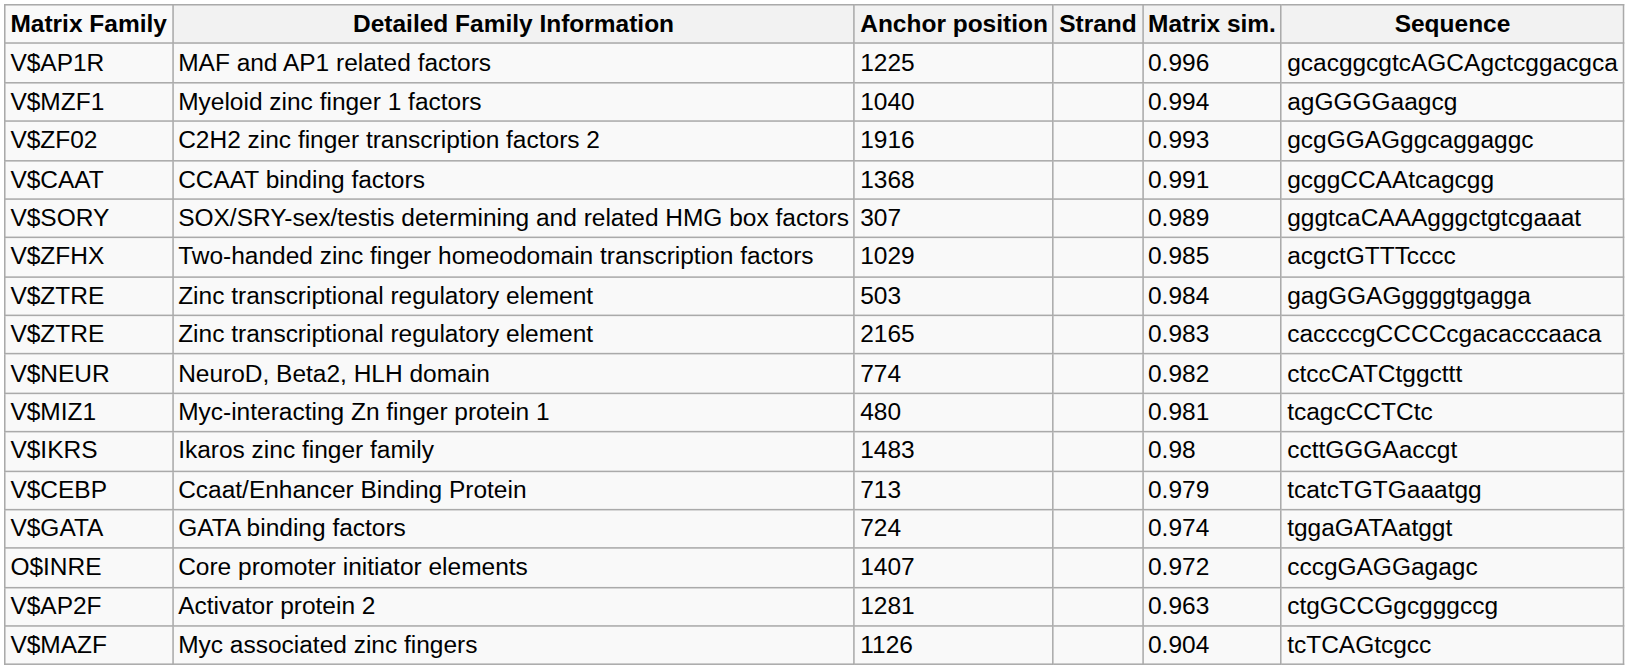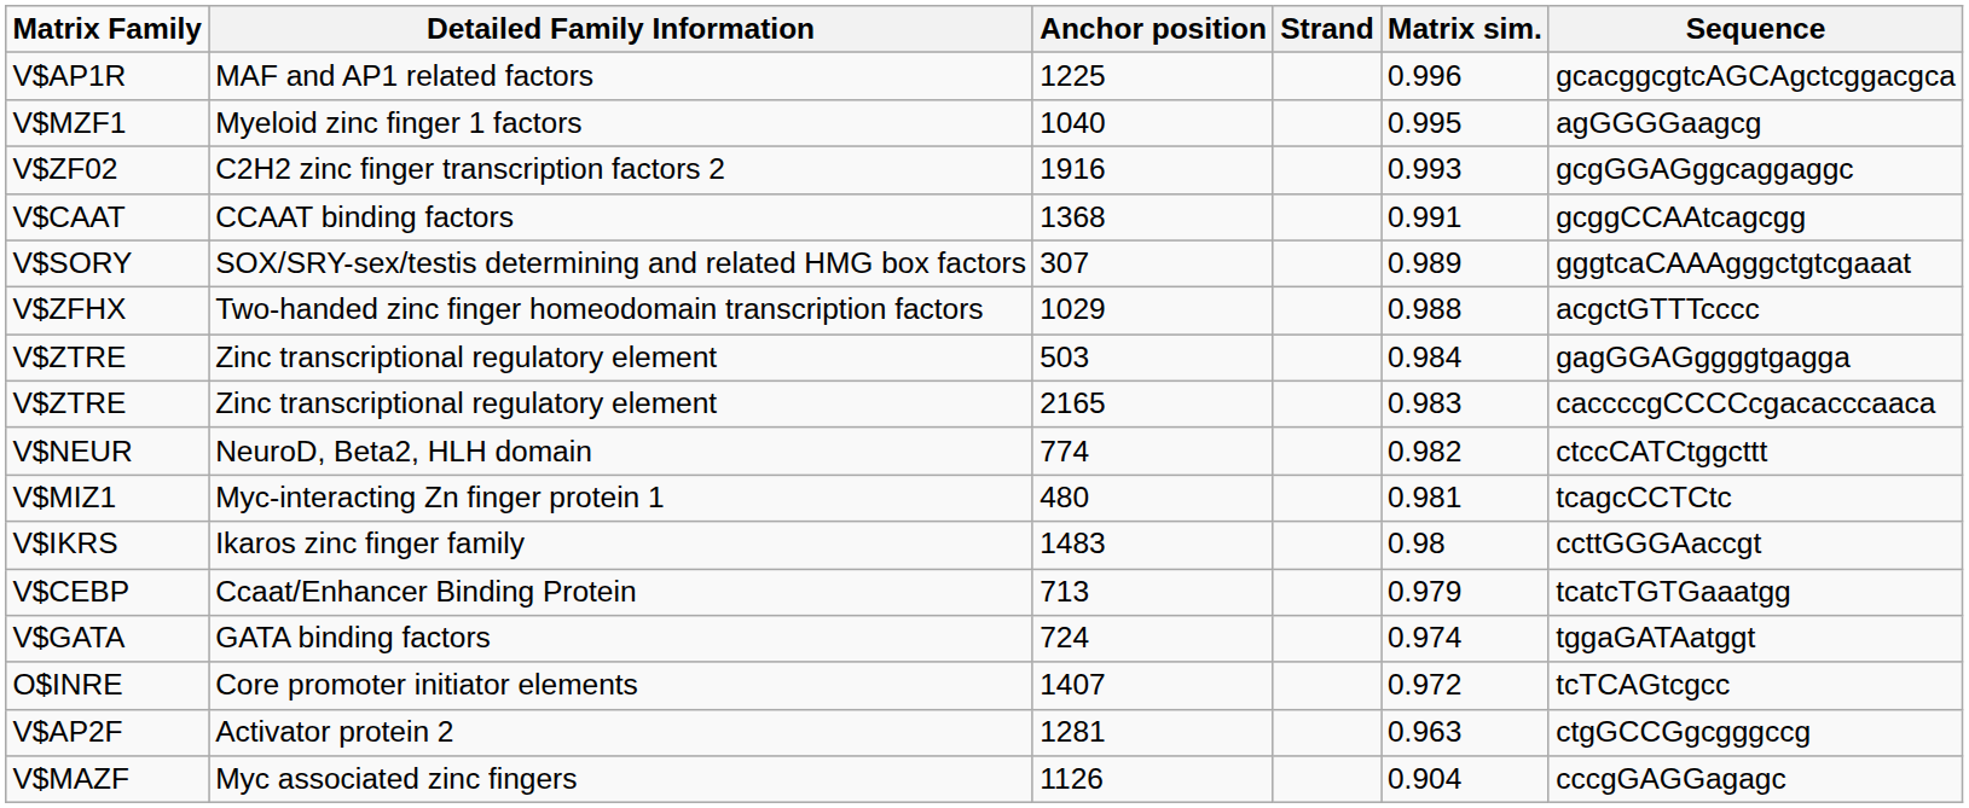V$MZF1 | Matrix sim.: 0.994 -> 0.995
V$ZFHX | Matrix sim.: 0.985 -> 0.988
O$INRE | Sequence: cccgGAGGagagc -> tcTCAGtcgcc
V$MAZF | Sequence: tcTCAGtcgcc -> cccgGAGGagagc
